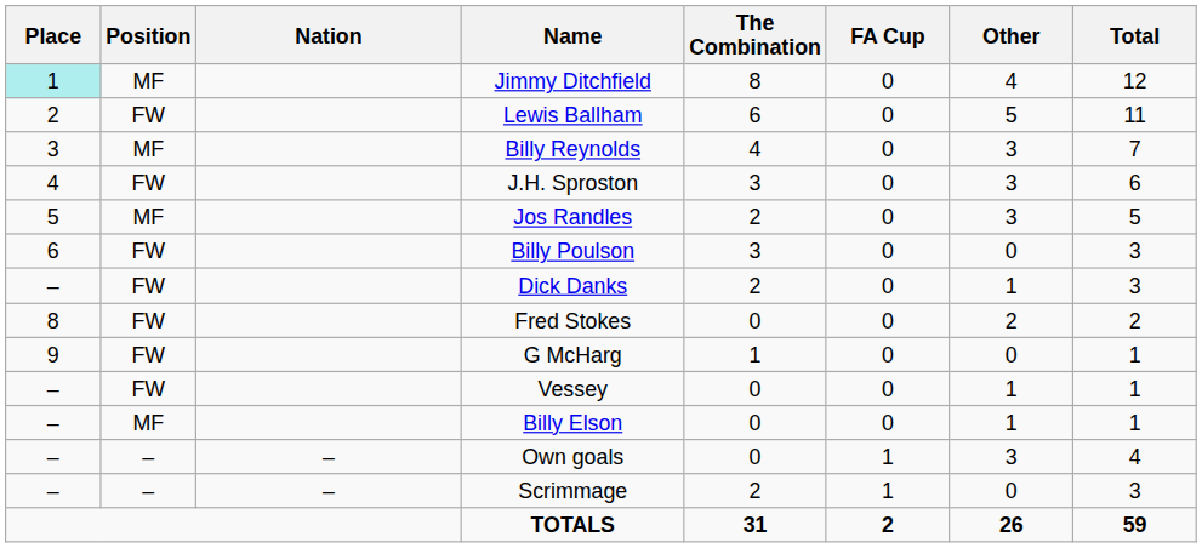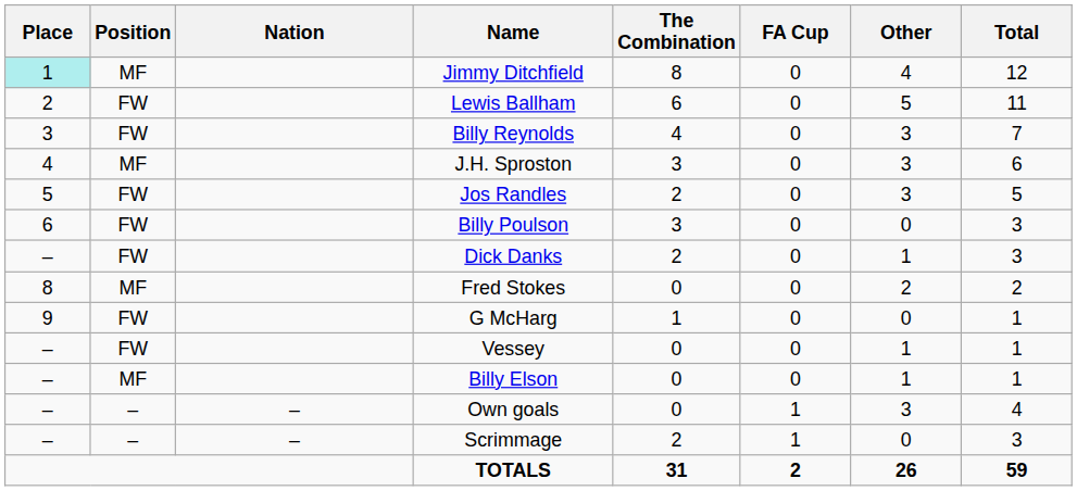Billy Reynolds | Position: MF -> FW
J.H. Sproston | Position: FW -> MF
Jos Randles | Position: MF -> FW
Fred Stokes | Position: FW -> MF
